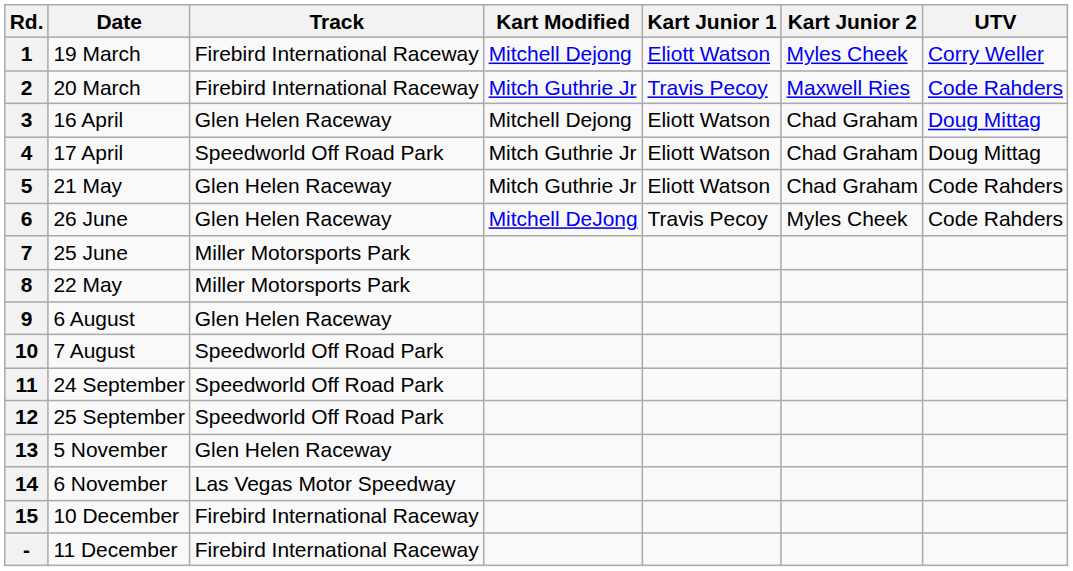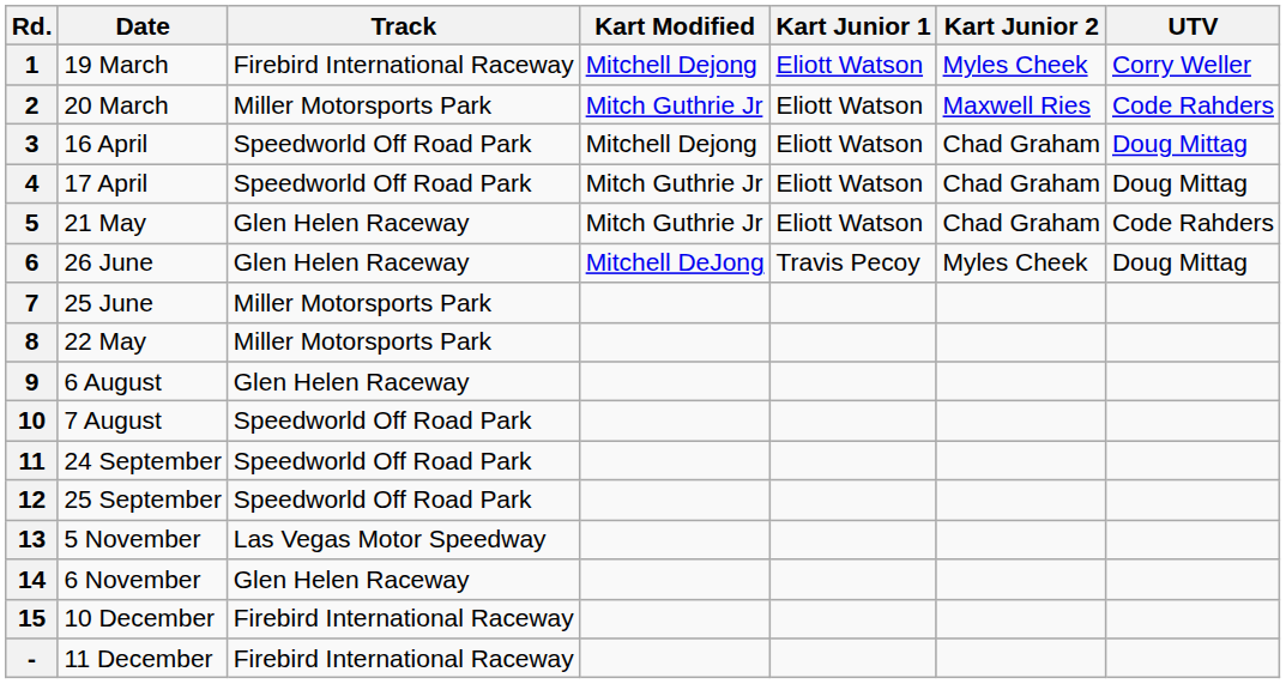2 | Track: Firebird International Raceway -> Miller Motorsports Park
2 | Kart Junior 1: Travis Pecoy -> Eliott Watson
3 | Track: Glen Helen Raceway -> Speedworld Off Road Park
6 | UTV: Code Rahders -> Doug Mittag
13 | Track: Glen Helen Raceway -> Las Vegas Motor Speedway
14 | Track: Las Vegas Motor Speedway -> Glen Helen Raceway
